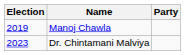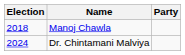Manoj Chawla | Election: 2019 -> 2018
Dr. Chintamani Malviya | Election: 2023 -> 2024
